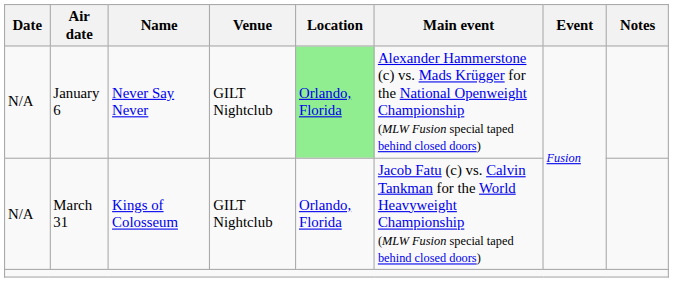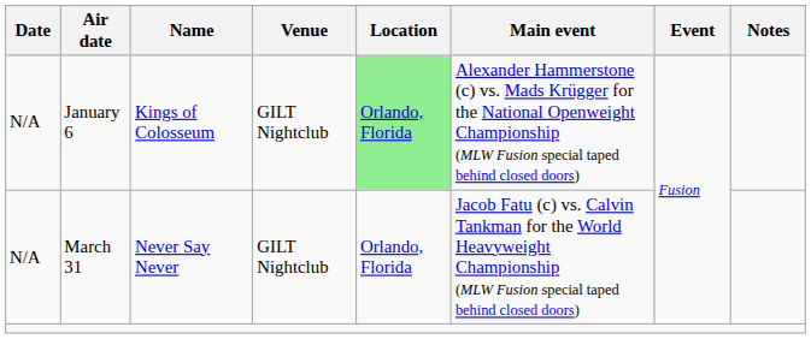January 6 | Name: Never Say Never -> Kings of Colosseum
March 31 | Name: Kings of Colosseum -> Never Say Never
